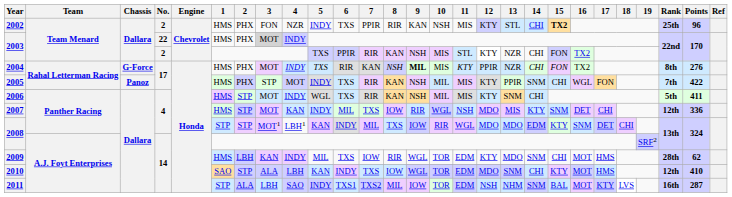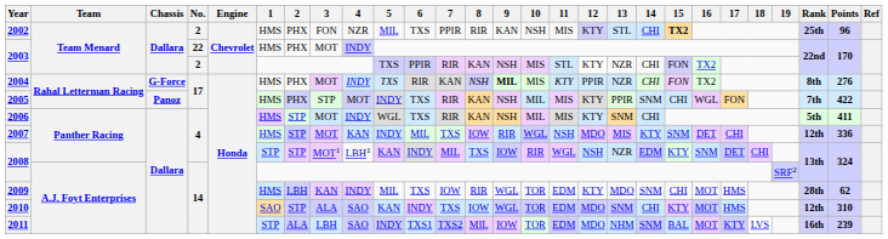2002 | 5: INDY -> MIL
2003 / 22 | 3: lightgrey background -> no background
2008 / 4 | 12: MDO -> NSH
2008 / 4 | 13: MDO -> NZR
2010 | 4: LBH -> SAO
2010 | Points: 410 -> 310
2011 | 12: NSH -> MDO
2011 | Points: 287 -> 239
